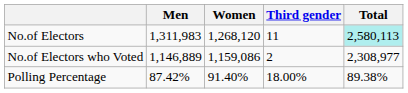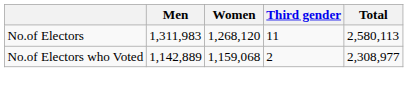No.of Electors | Total: paleturquoise background -> no background
No.of Electors who Voted | Men: 1,146,889 -> 1,142,889
No.of Electors who Voted | Women: 1,159,086 -> 1,159,068
- row: Polling Percentage | 87.42% | 91.40% | 18.00% | 89.38%
